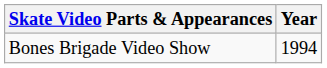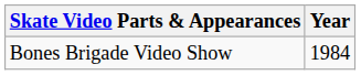Bones Brigade Video Show | Year: 1994 -> 1984
